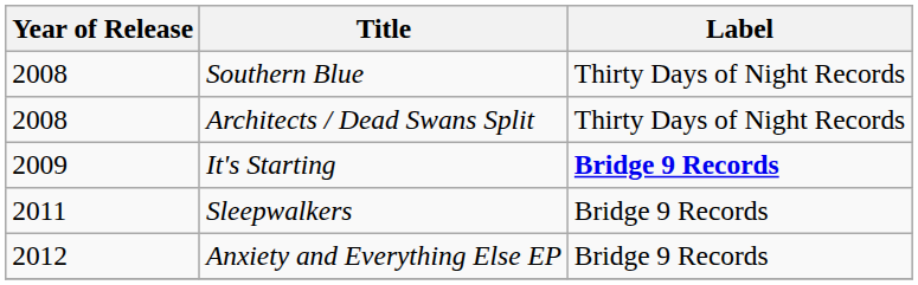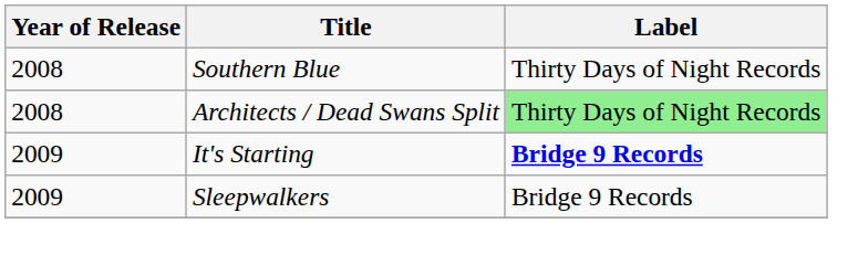Architects / Dead Swans Split | Label: no background -> lightgreen background
Sleepwalkers | Year of Release: 2011 -> 2009
- row: 2012 | Anxiety and Everything Else EP | Bridge 9 Records
